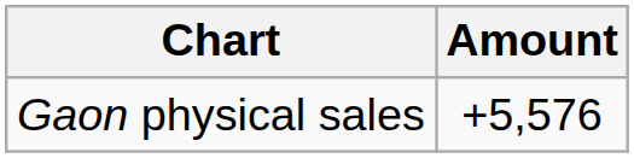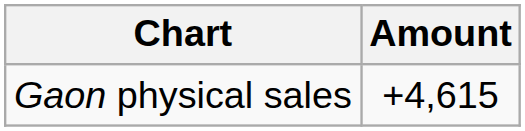Gaon physical sales | Amount: +5,576 -> +4,615
